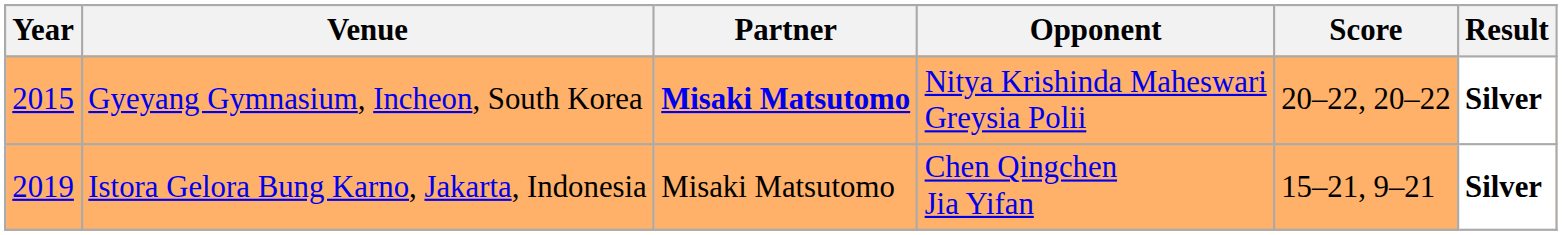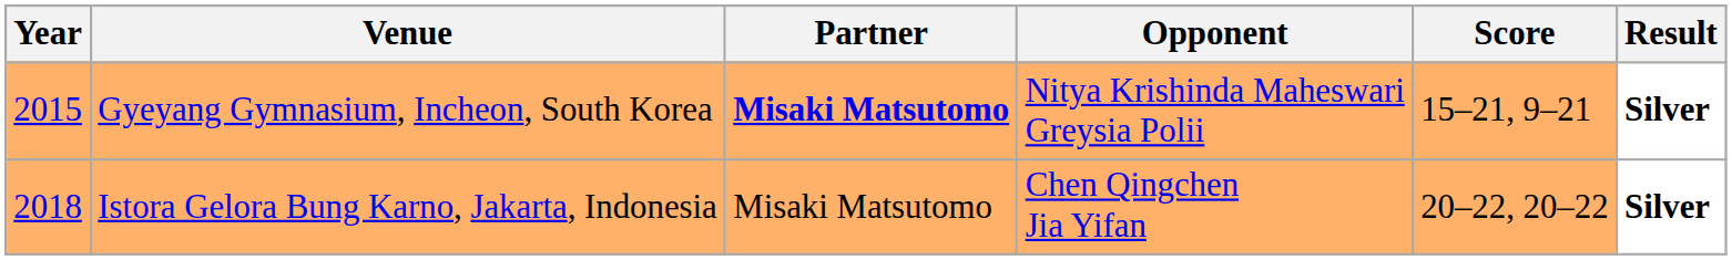Gyeyang Gymnasium, Incheon, South Korea | Score: 20–22, 20–22 -> 15–21, 9–21
Istora Gelora Bung Karno, Jakarta, Indonesia | Year: 2019 -> 2018
Istora Gelora Bung Karno, Jakarta, Indonesia | Score: 15–21, 9–21 -> 20–22, 20–22
